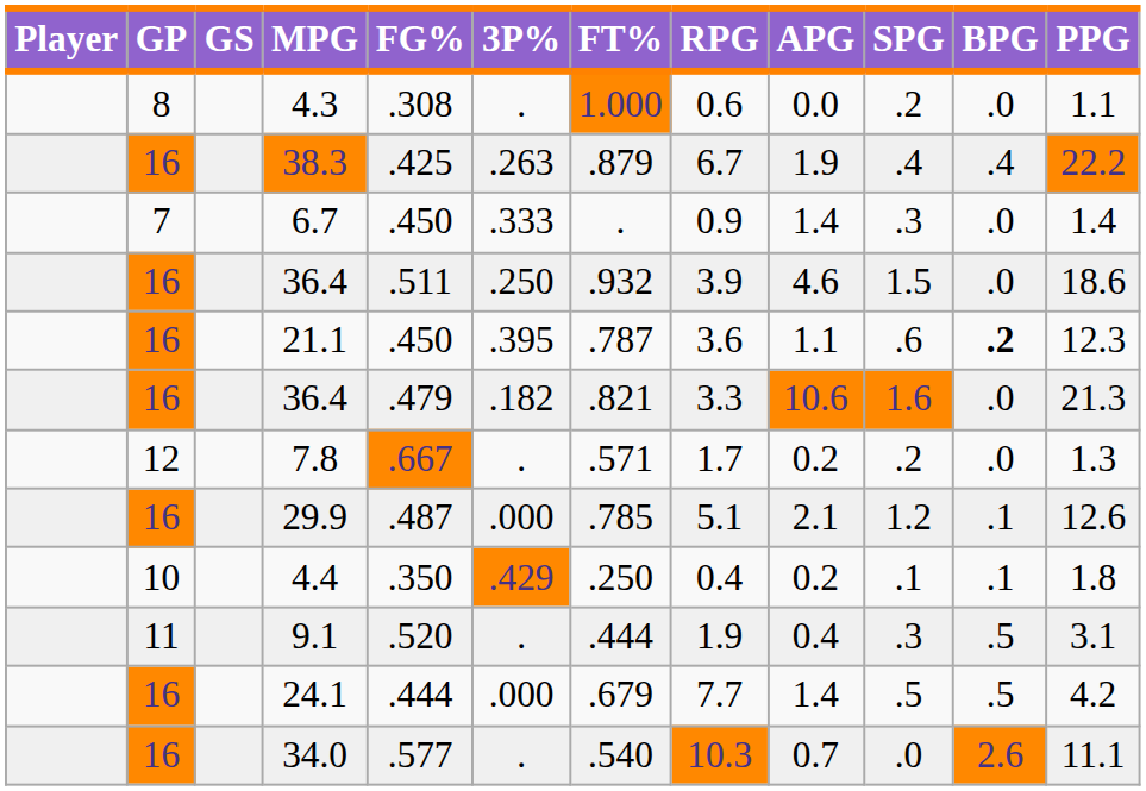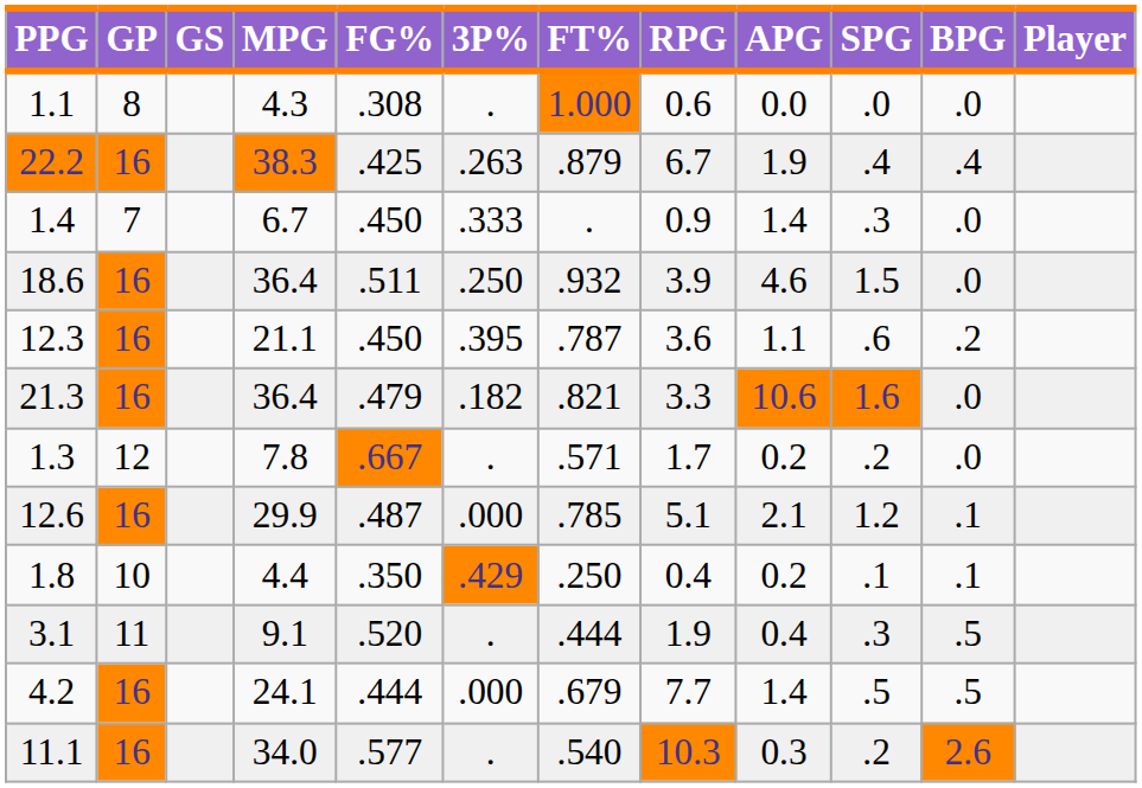columns swapped: Player <-> PPG
4.3 | SPG: .2 -> .0
21.1 | BPG: bold -> normal
34.0 | APG: 0.7 -> 0.3
34.0 | SPG: .0 -> .2
